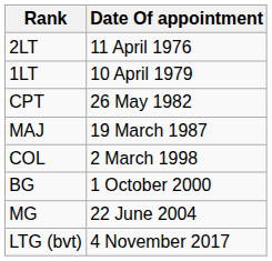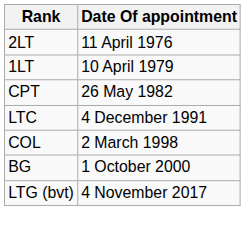- row: MAJ | 19 March 1987
+ row: LTC | 4 December 1991
- row: MG | 22 June 2004
